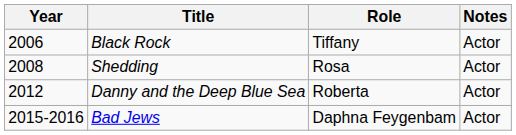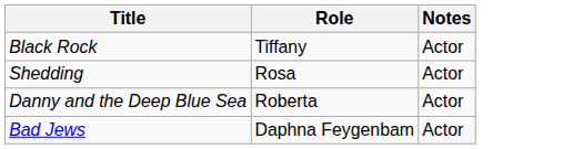- column: Year | 2006 | 2008 | 2012 | 2015-2016
